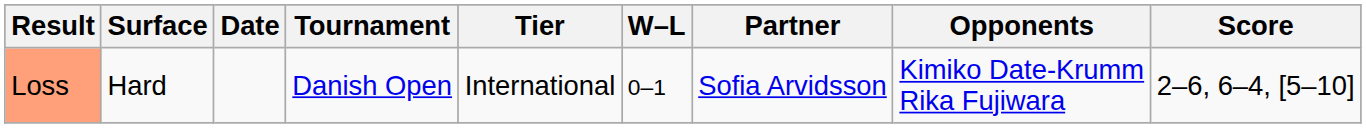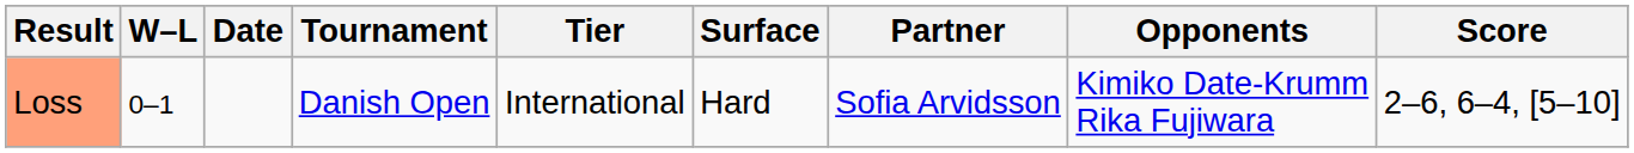columns swapped: W–L <-> Surface
